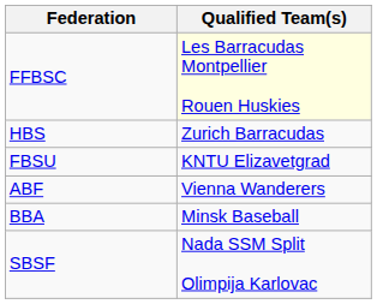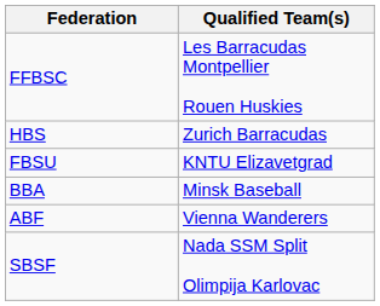FFBSC | Qualified Team(s): lightyellow background -> no background
rows swapped: BBA <-> ABF
